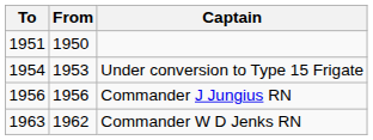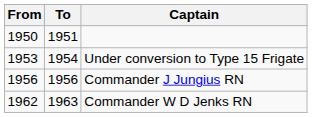columns swapped: From <-> To
